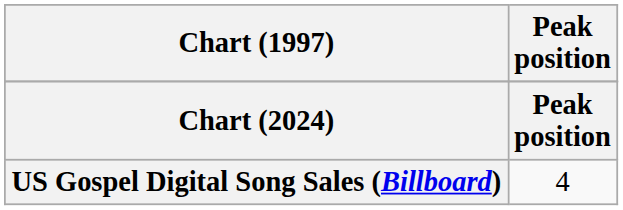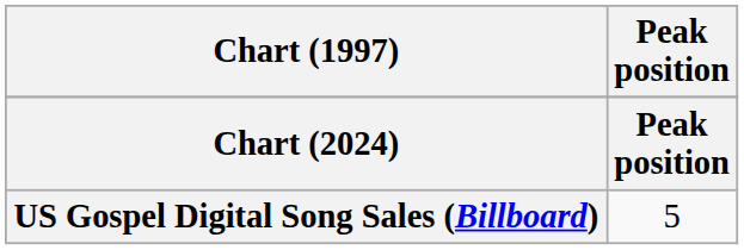US Gospel Digital Song Sales (Billboard) | Peak position: 4 -> 5
